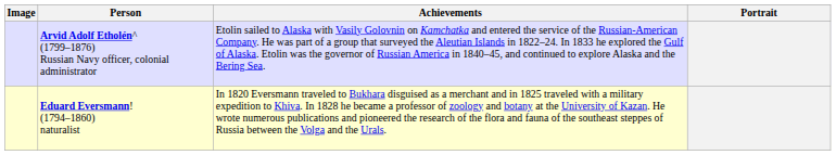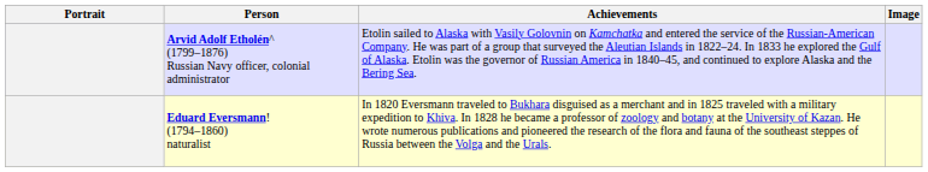columns swapped: Portrait <-> Image
